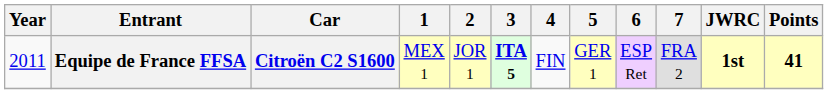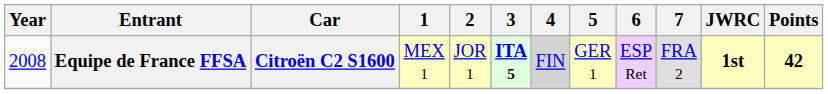Equipe de France FFSA | Year: 2011 -> 2008
Equipe de France FFSA | 4: no background -> lightgrey background
Equipe de France FFSA | Points: 41 -> 42
